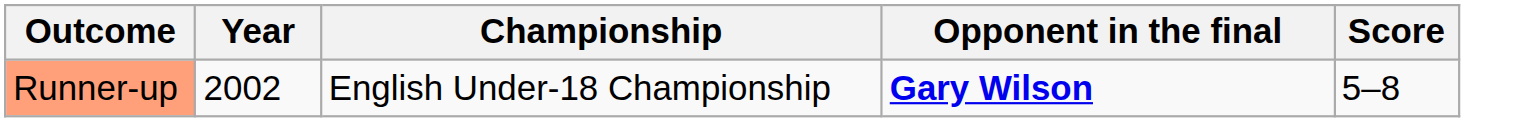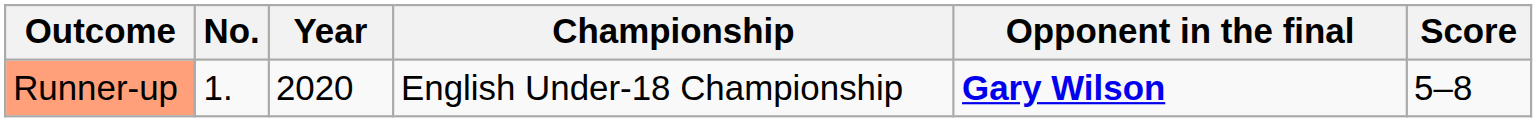+ column: No. | 1.
Runner-up | Year: 2002 -> 2020
